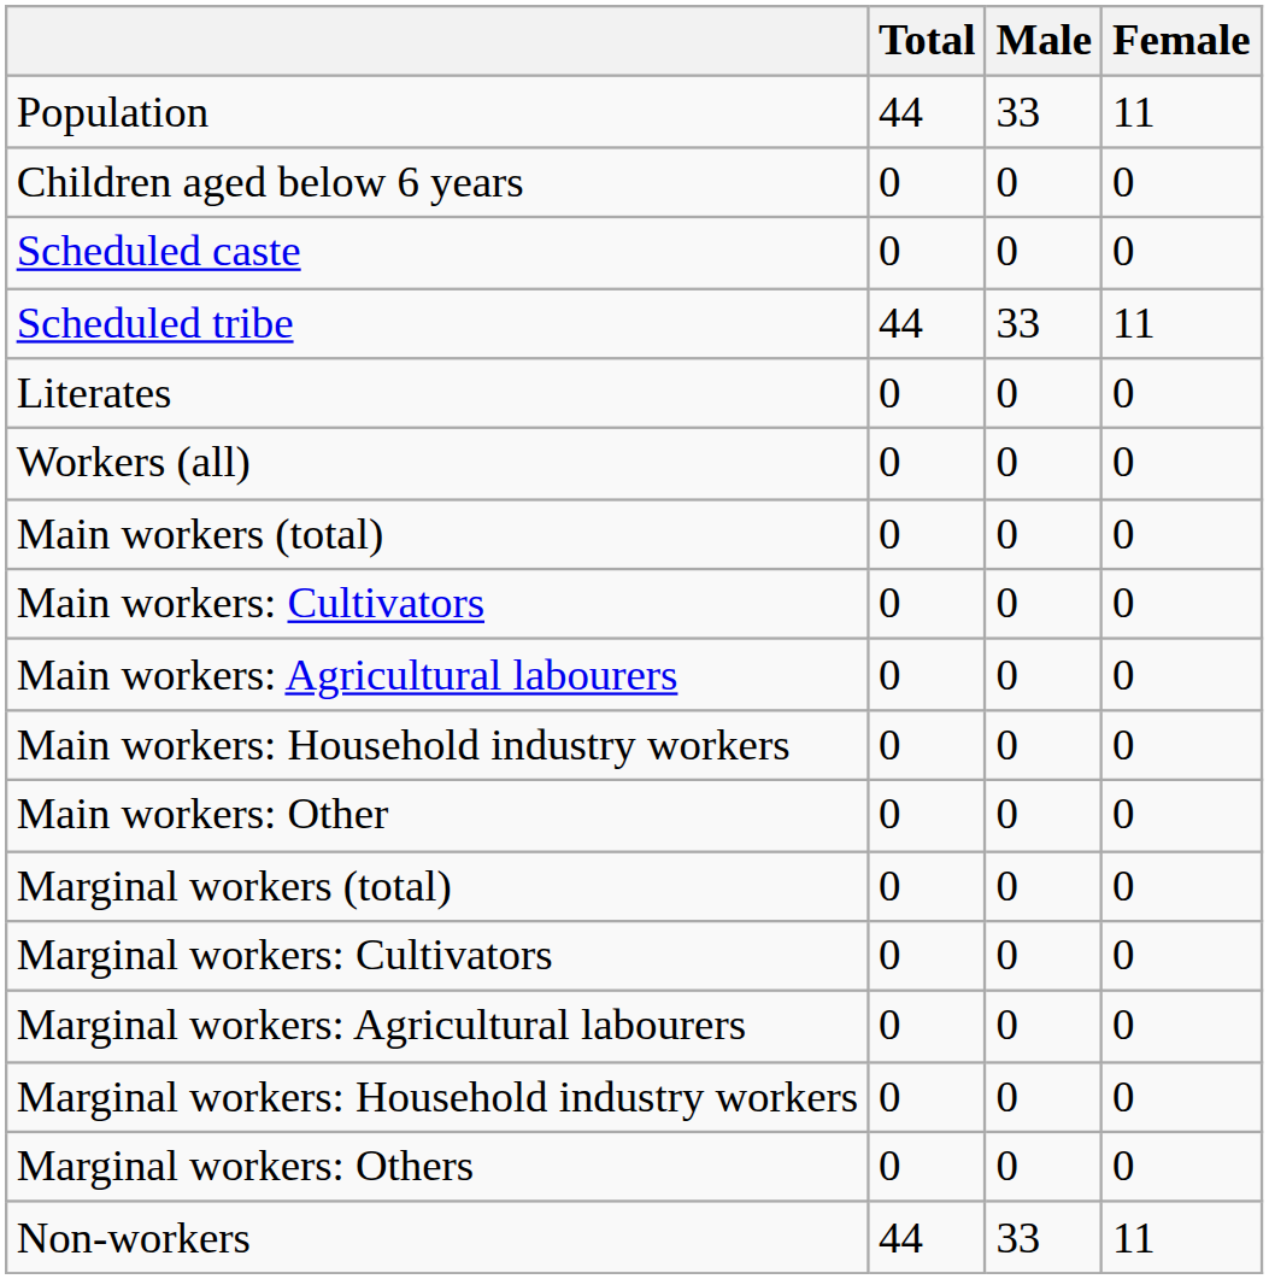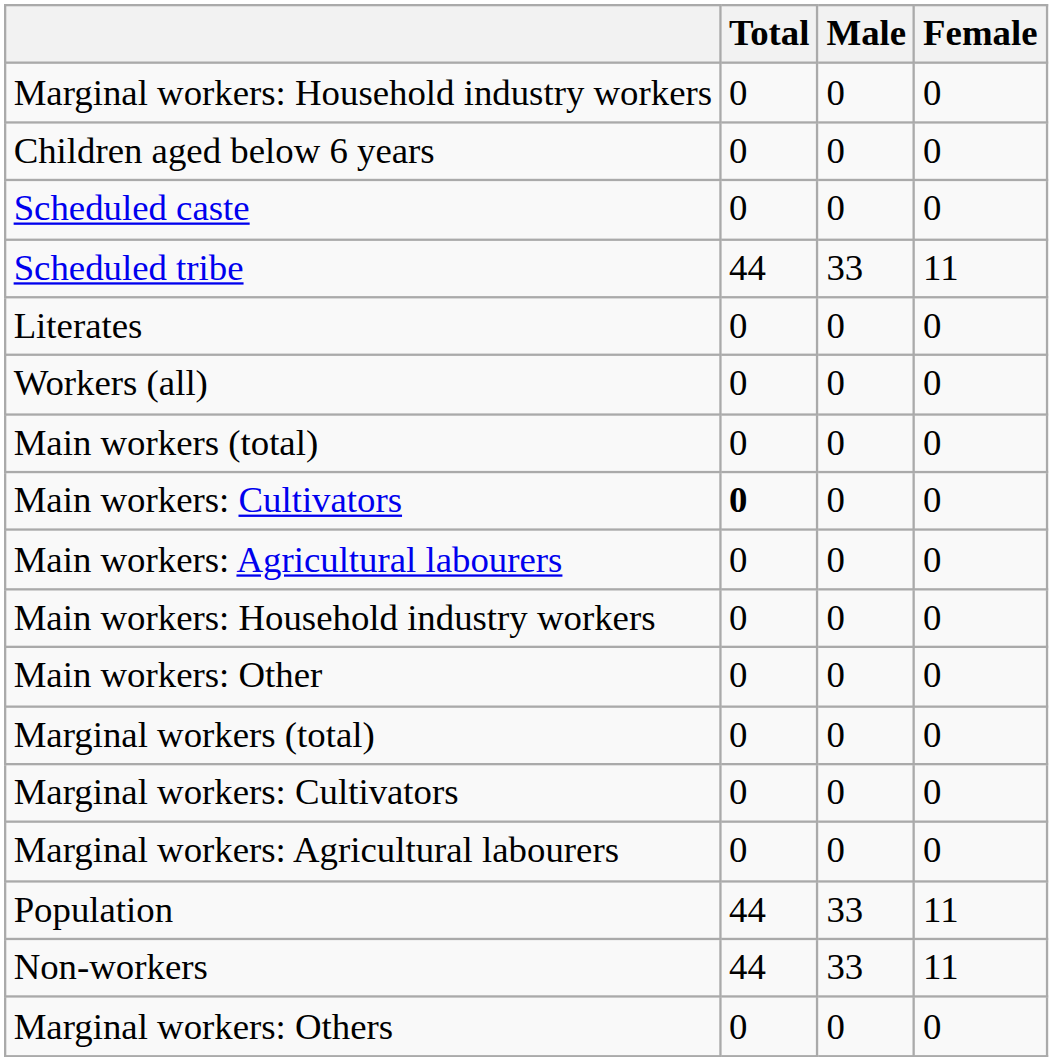rows swapped: Population <-> Marginal workers: Household industry workers
Main workers: Cultivators | Total: normal -> bold
rows swapped: Marginal workers: Others <-> Non-workers
